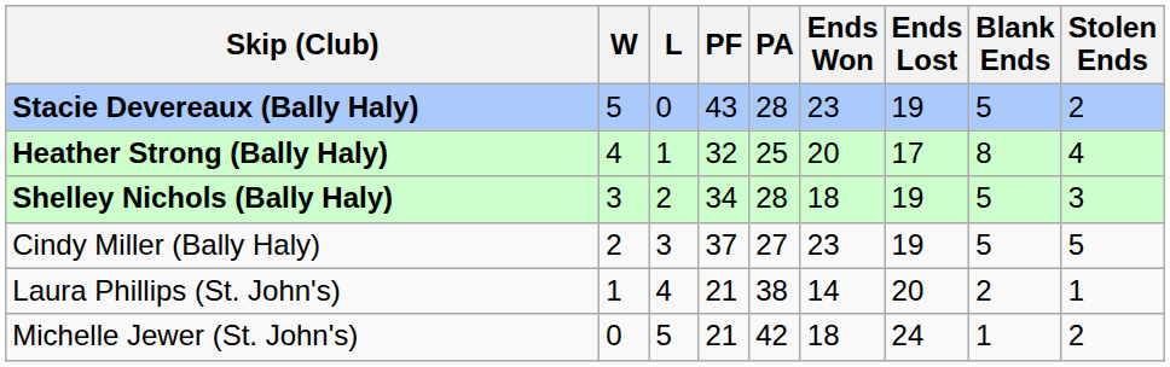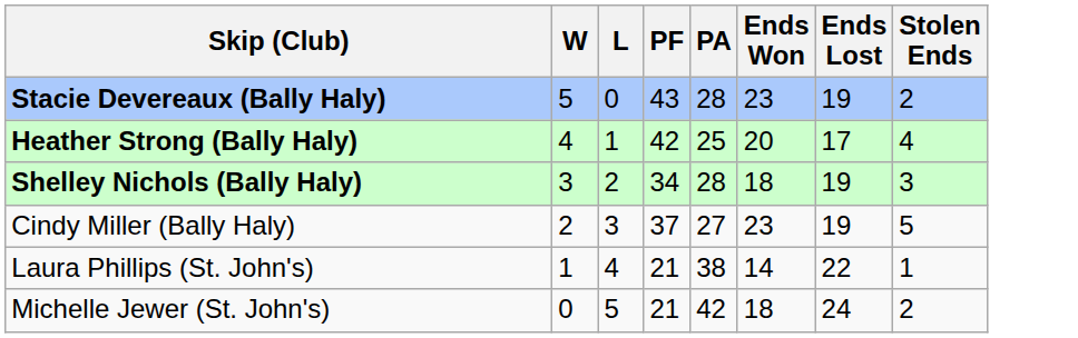- column: Blank Ends | 5 | 8 | 5 | 5 | 2 | 1
Heather Strong (Bally Haly) | PF: 32 -> 42
Laura Phillips (St. John's) | Ends Lost: 20 -> 22
